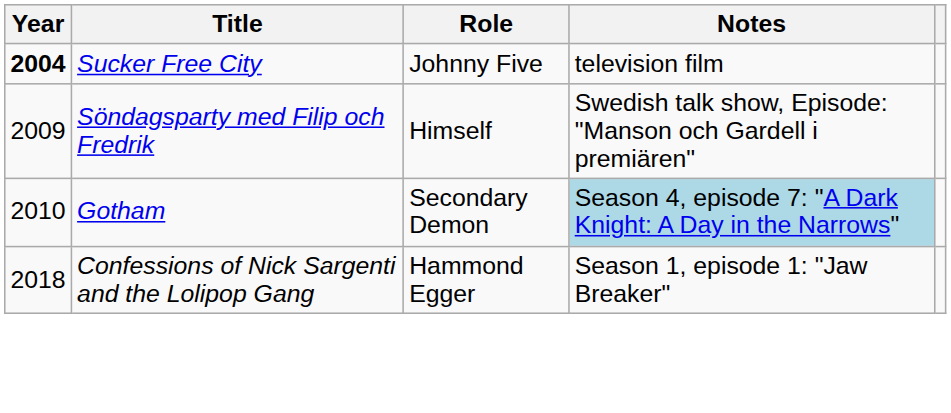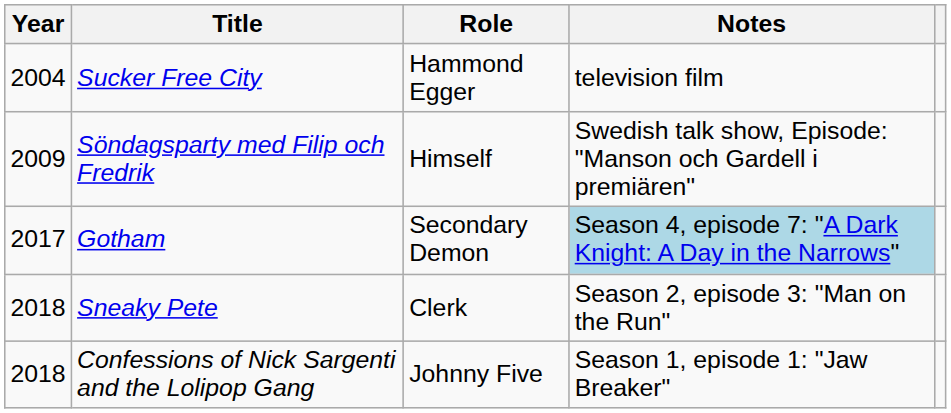Sucker Free City | Year: bold -> normal
Sucker Free City | Role: Johnny Five -> Hammond Egger
Gotham | Year: 2010 -> 2017
+ row: 2018 | Sneaky Pete | Clerk | Season 2, episode 3: "Man on the Run"
Confessions of Nick Sargenti and the Lolipop Gang | Role: Hammond Egger -> Johnny Five
